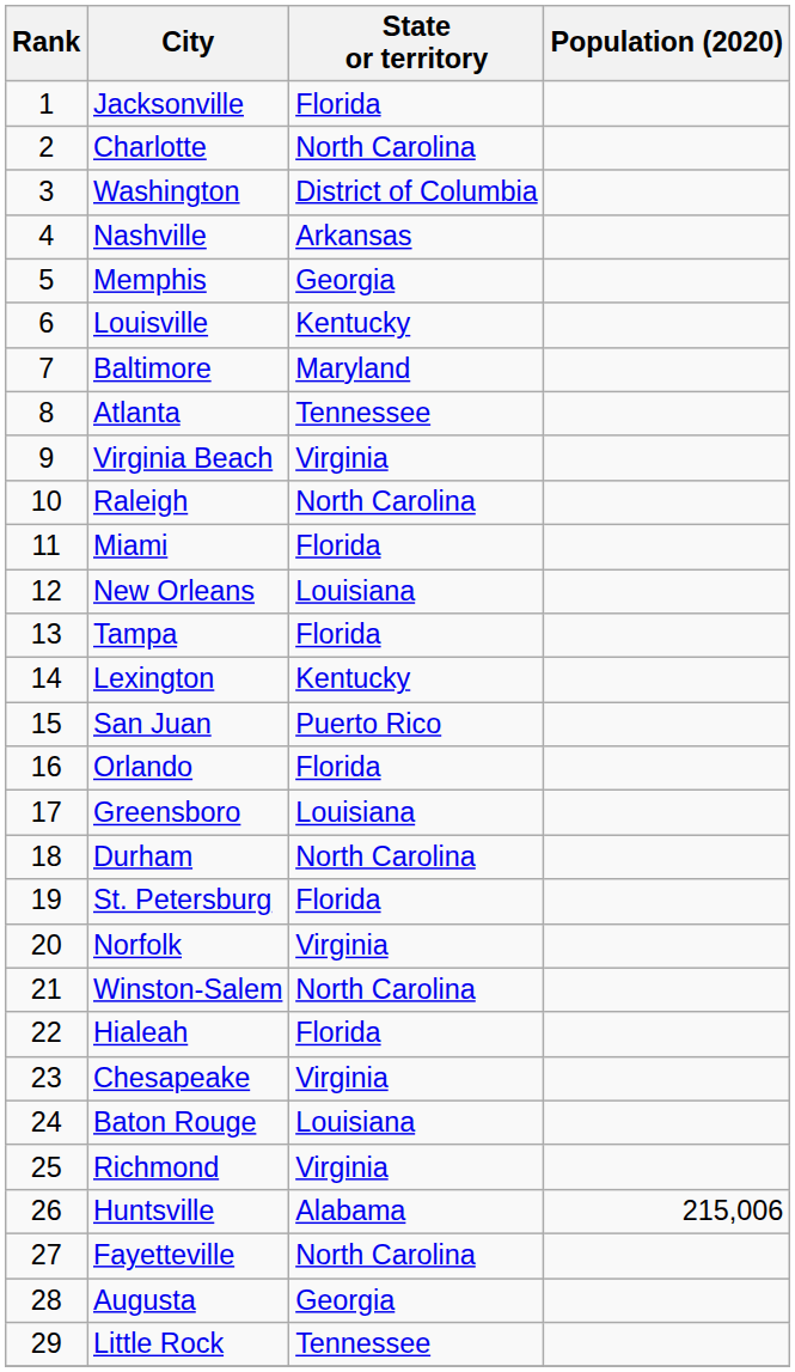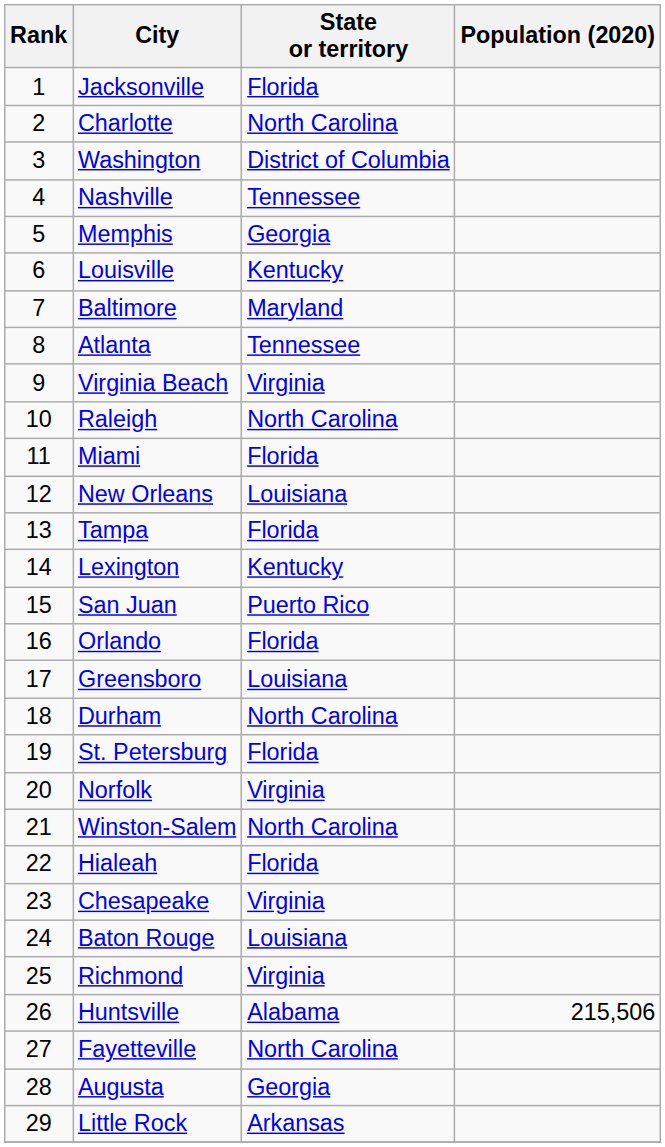Nashville | State or territory: Arkansas -> Tennessee
Huntsville | Population (2020): 215,006 -> 215,506
Little Rock | State or territory: Tennessee -> Arkansas
